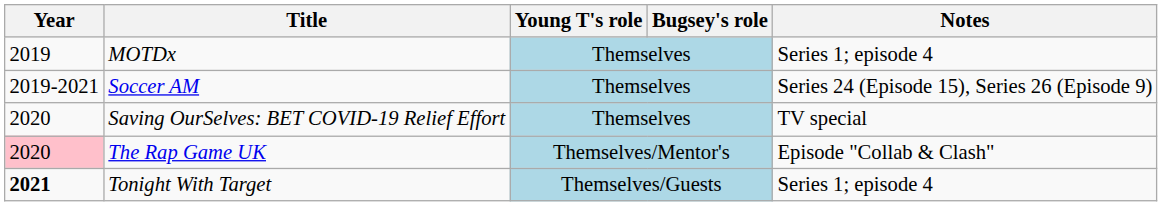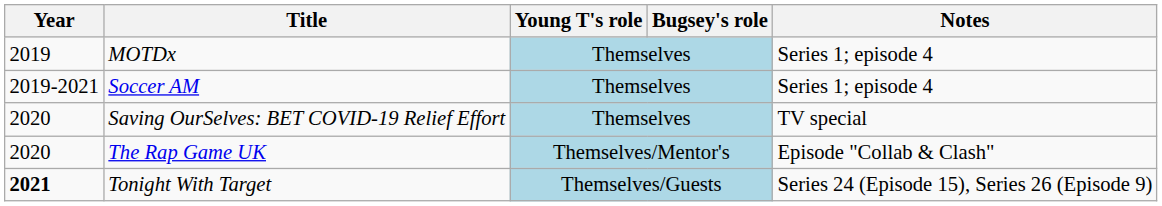Soccer AM | Notes: Series 24 (Episode 15), Series 26 (Episode 9) -> Series 1; episode 4
The Rap Game UK | Year: pink background -> no background
Tonight With Target | Notes: Series 1; episode 4 -> Series 24 (Episode 15), Series 26 (Episode 9)
